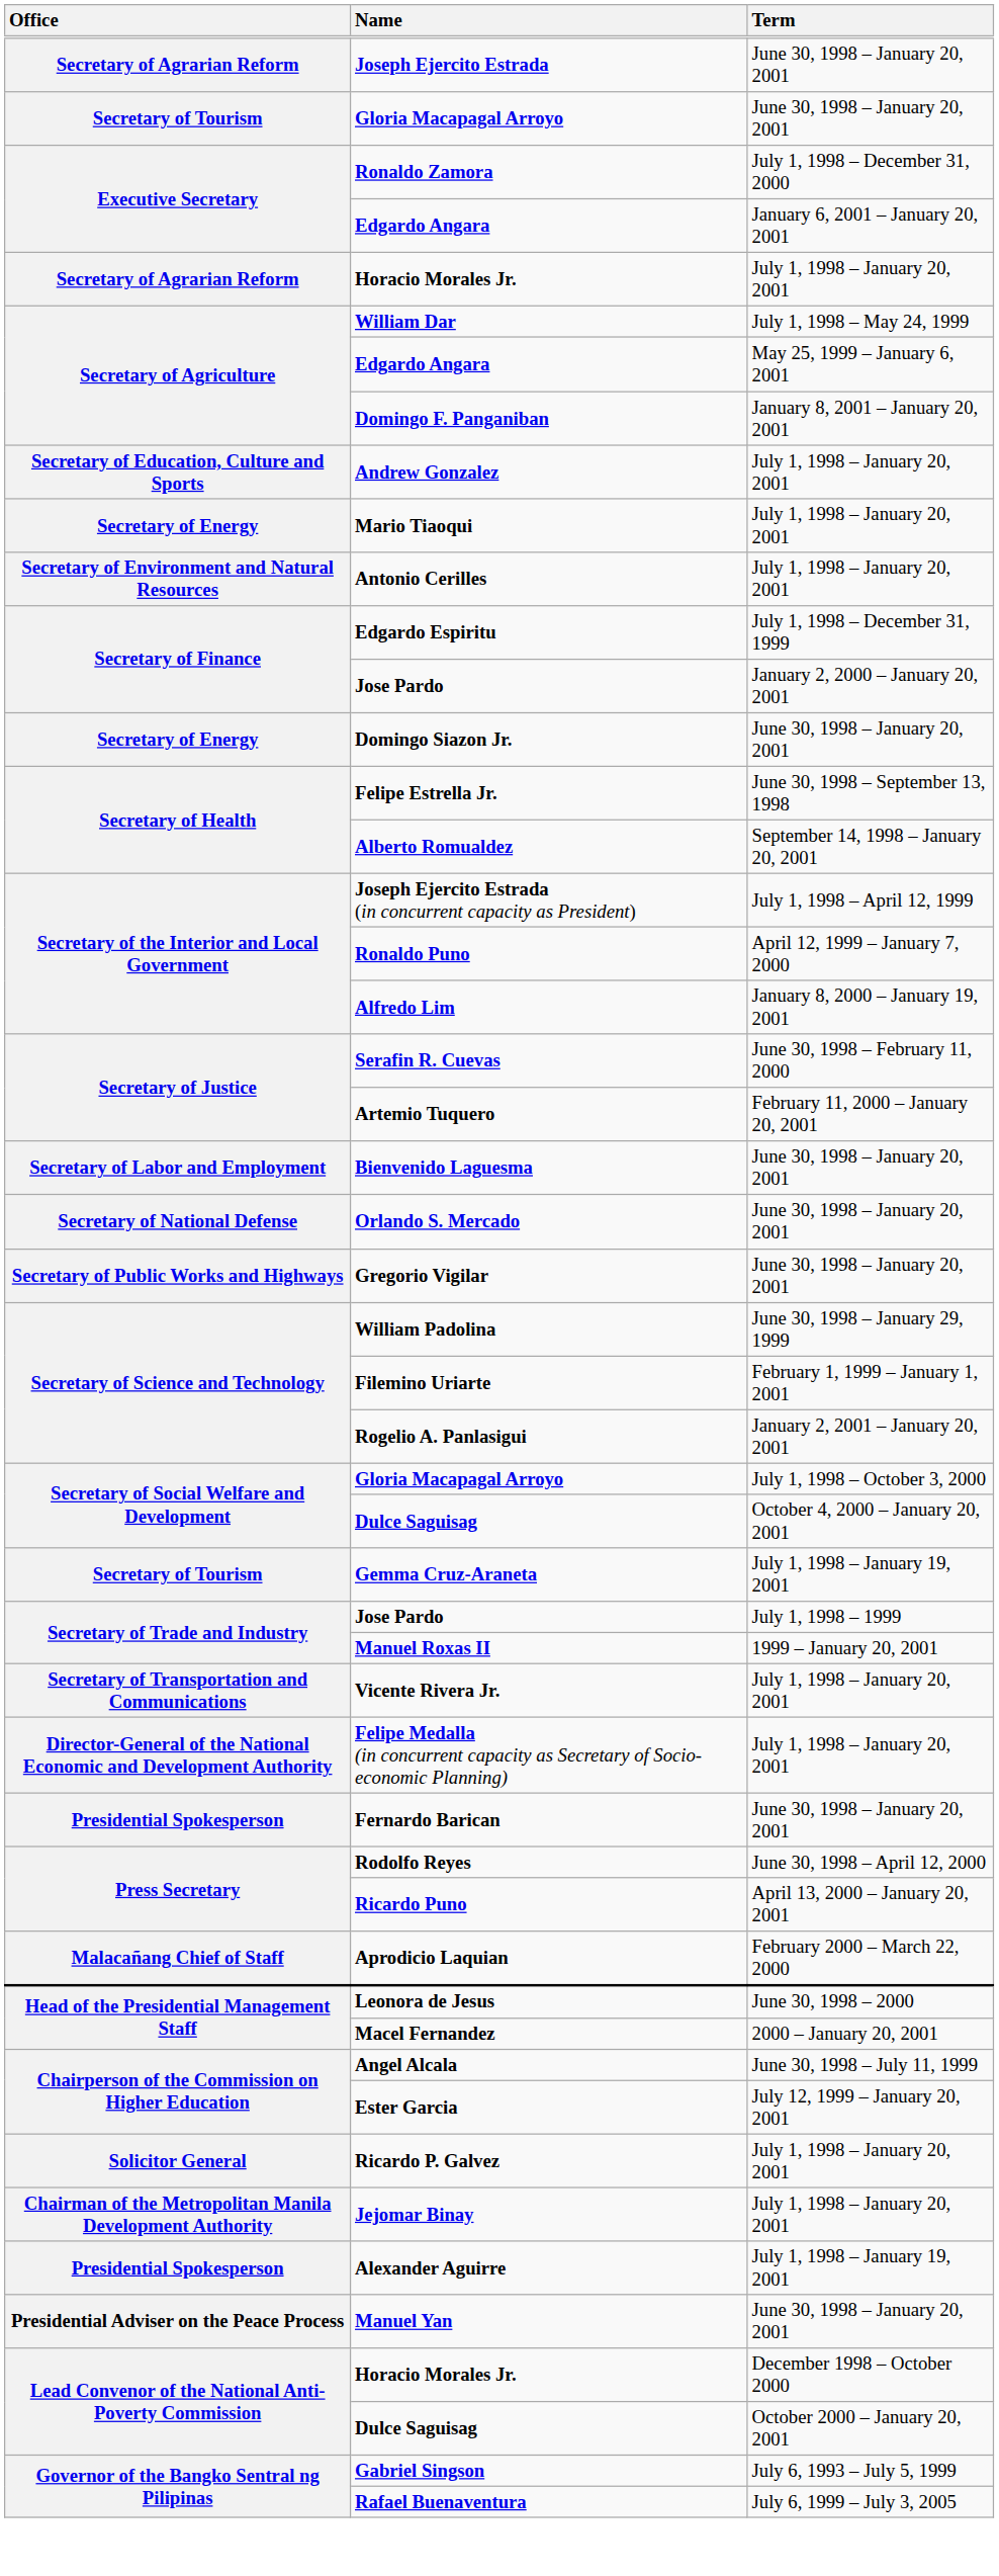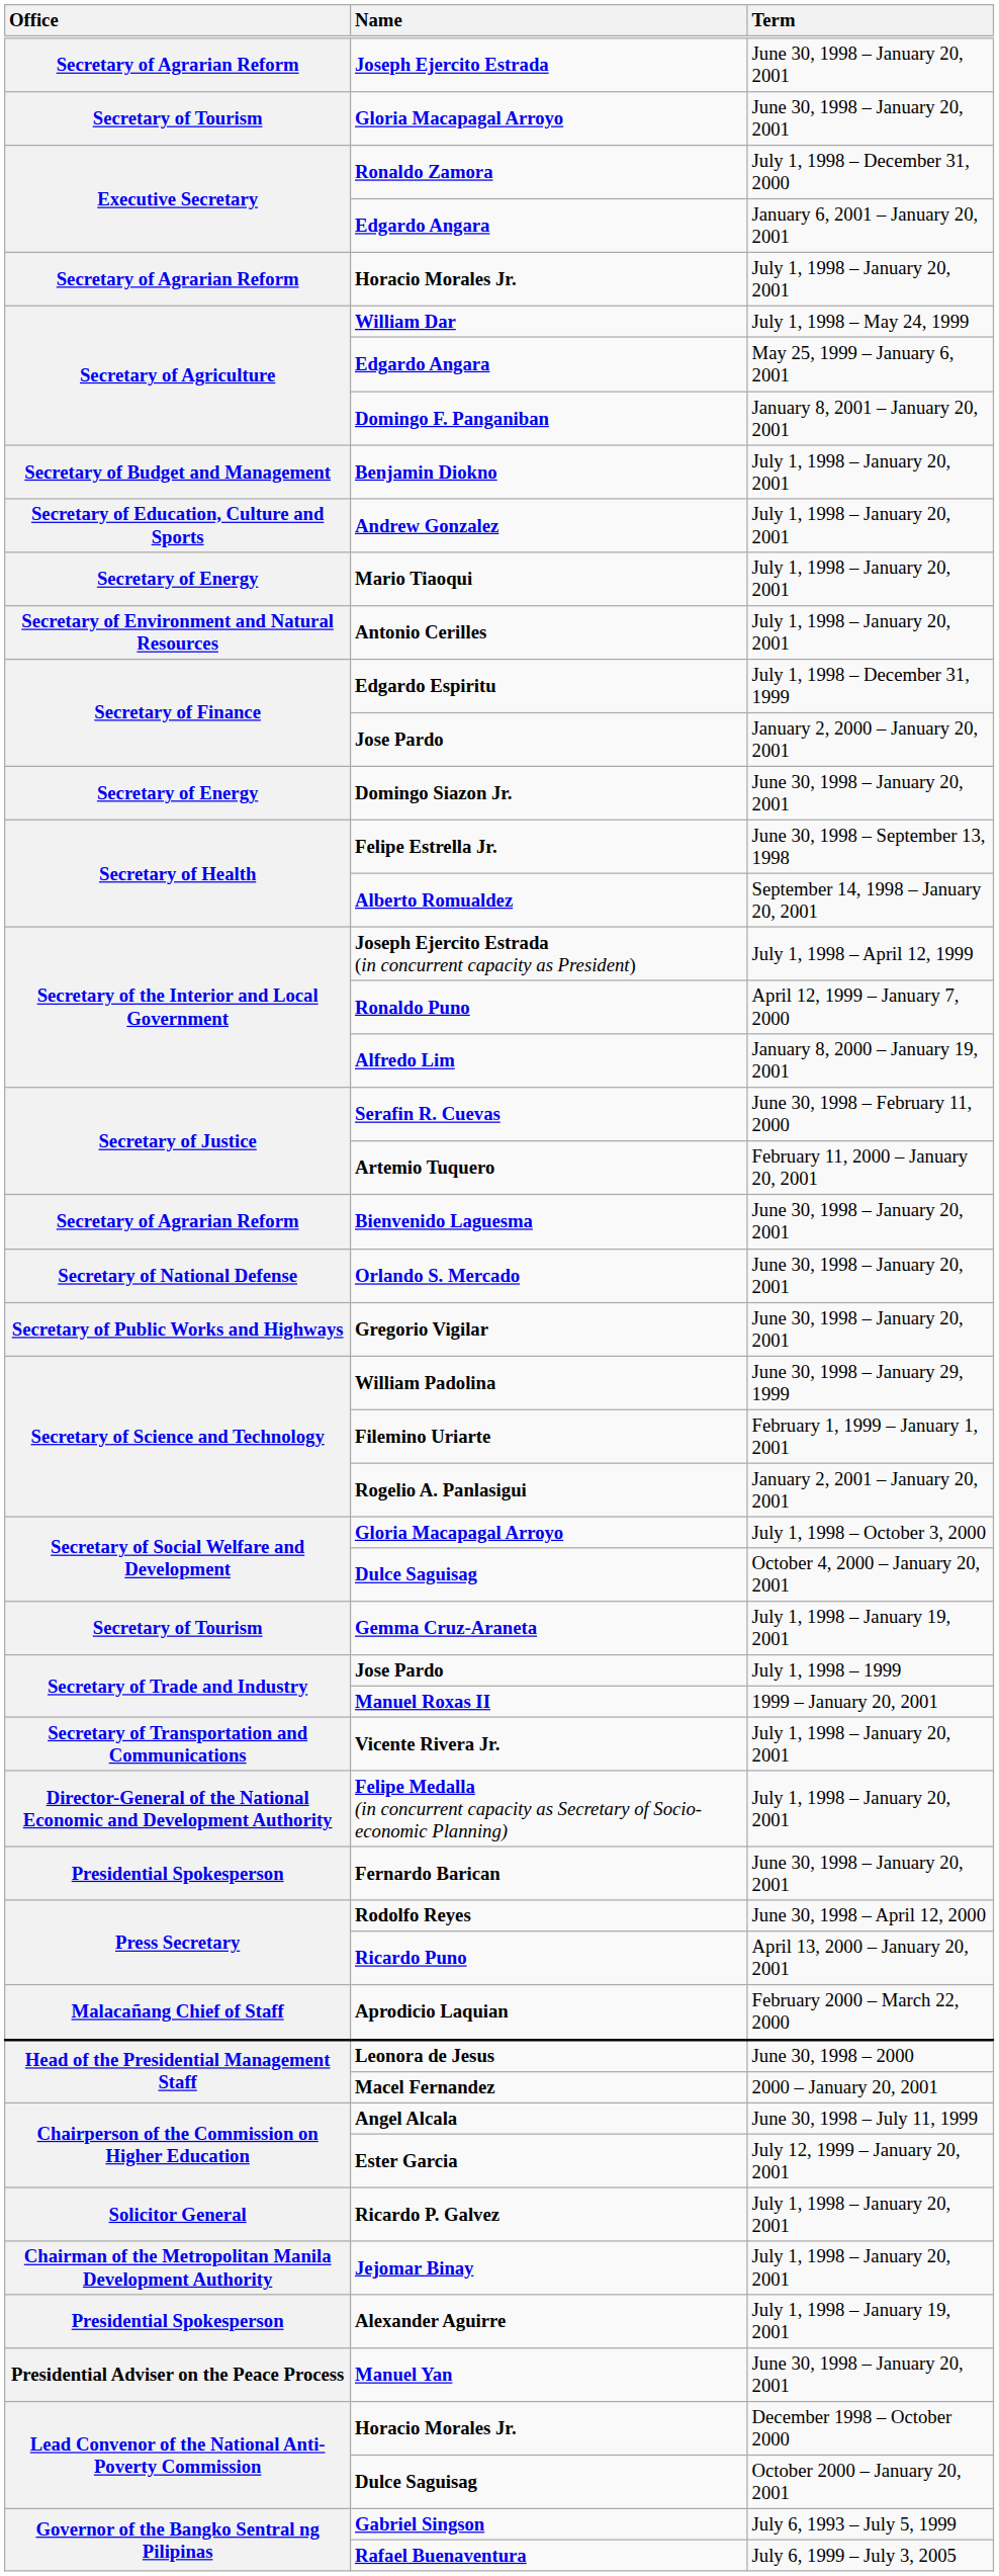+ row: Secretary of Budget and Management | Benjamin Diokno | July 1, 1998 – January 20, 2001
Bienvenido Laguesma | Office: Secretary of Labor and Employment -> Secretary of Agrarian Reform
